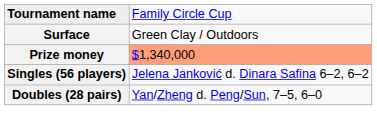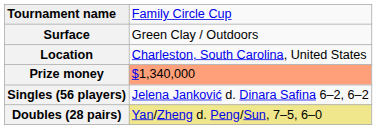+ row: Location | Charleston, South Carolina, United States
Doubles (28 pairs) | column 2: no background -> khaki background
